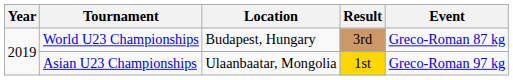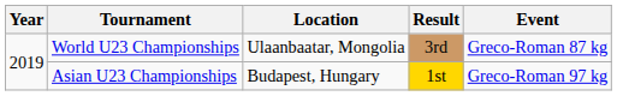World U23 Championships | Location: Budapest, Hungary -> Ulaanbaatar, Mongolia
Asian U23 Championships | Location: Ulaanbaatar, Mongolia -> Budapest, Hungary
